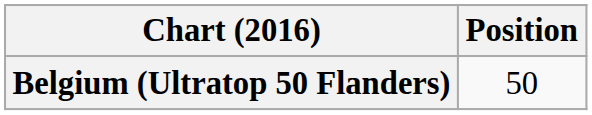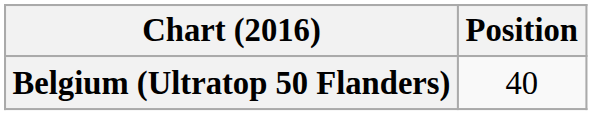Belgium (Ultratop 50 Flanders) | Position: 50 -> 40
